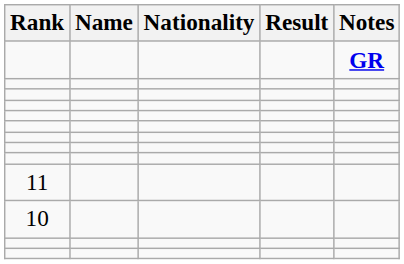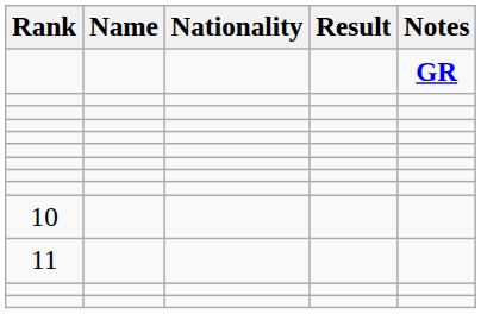rows swapped: 10 <-> 11
